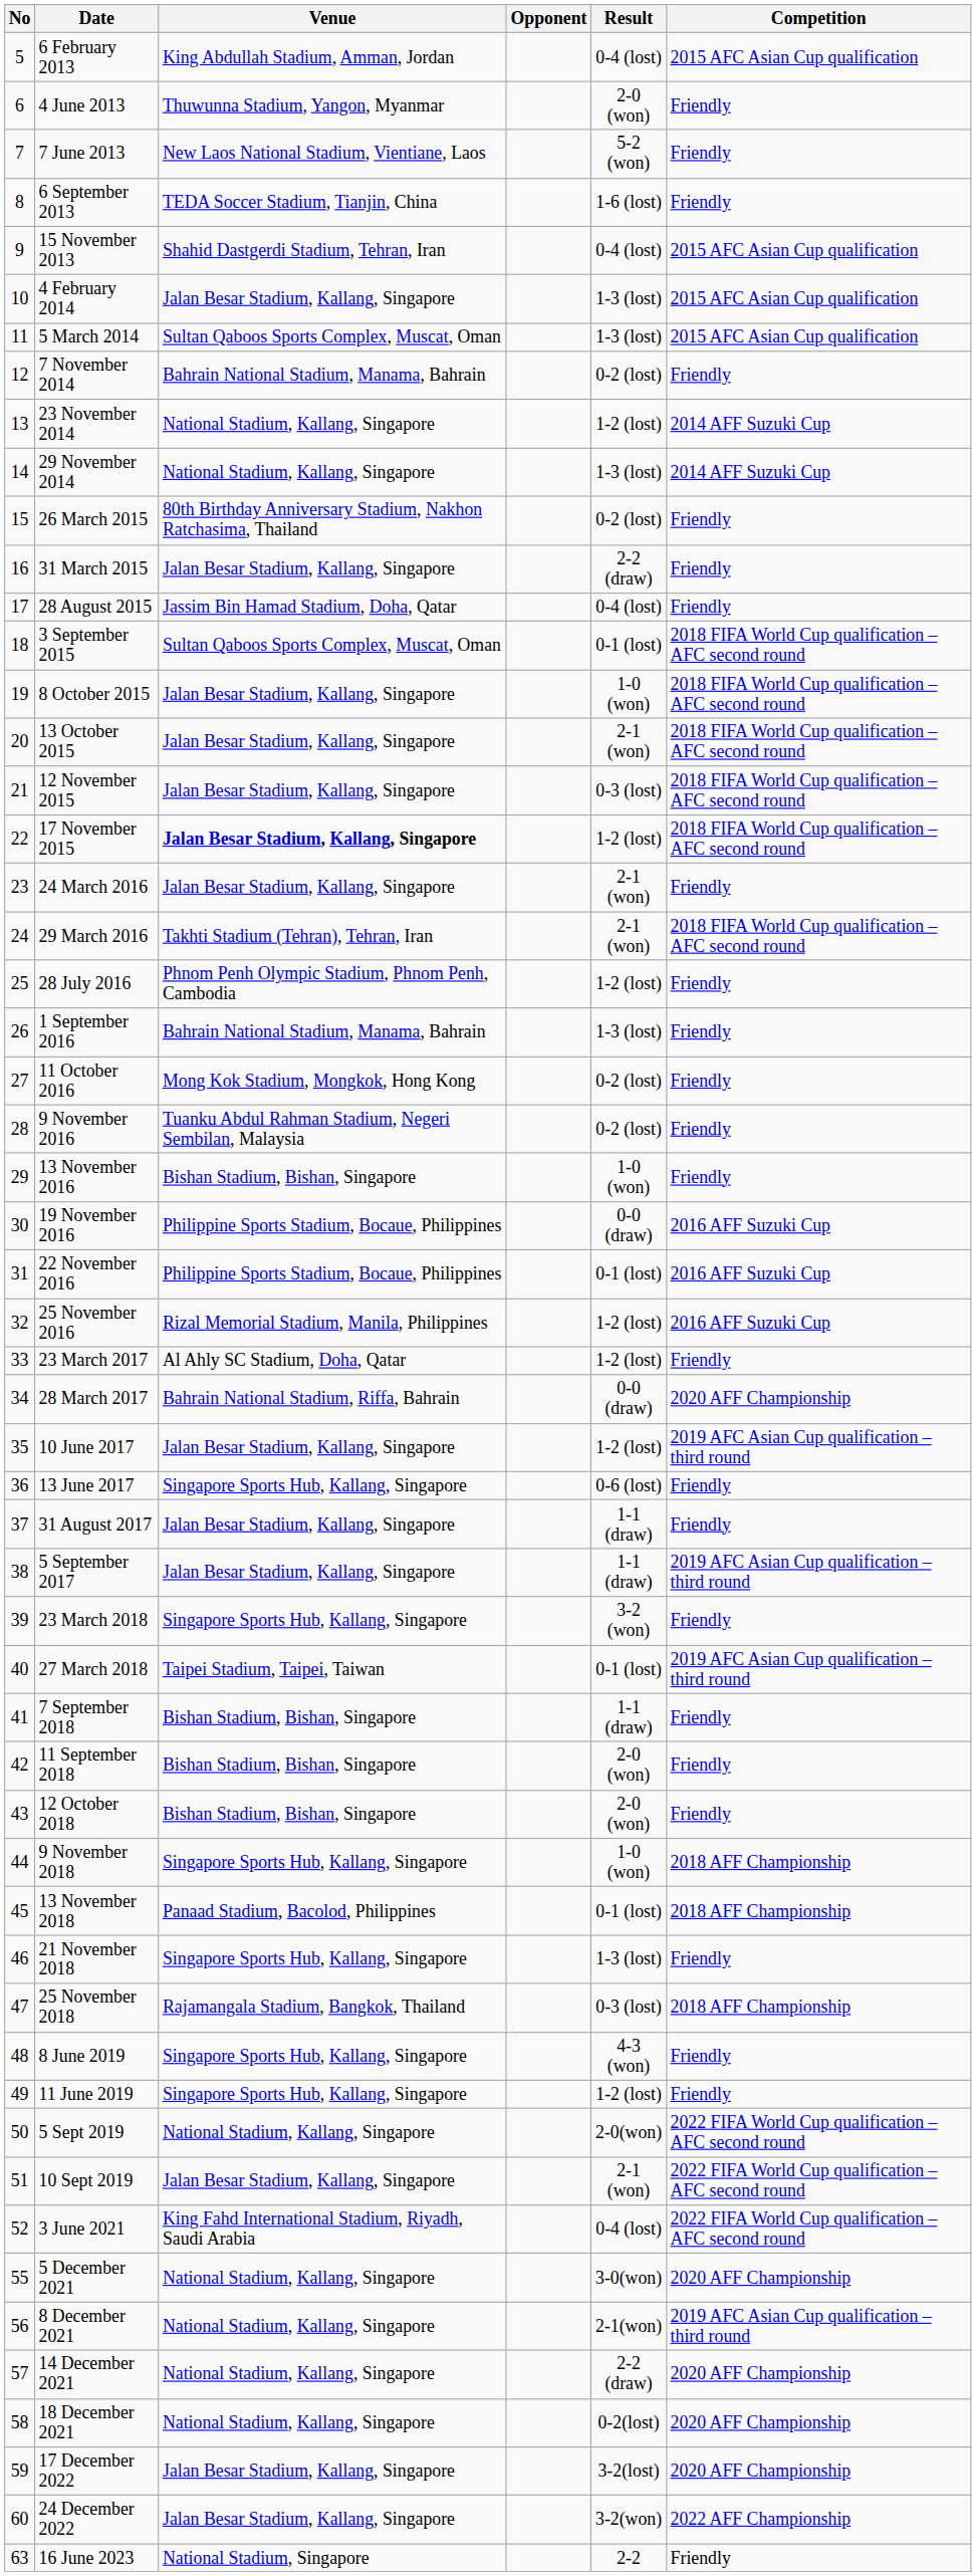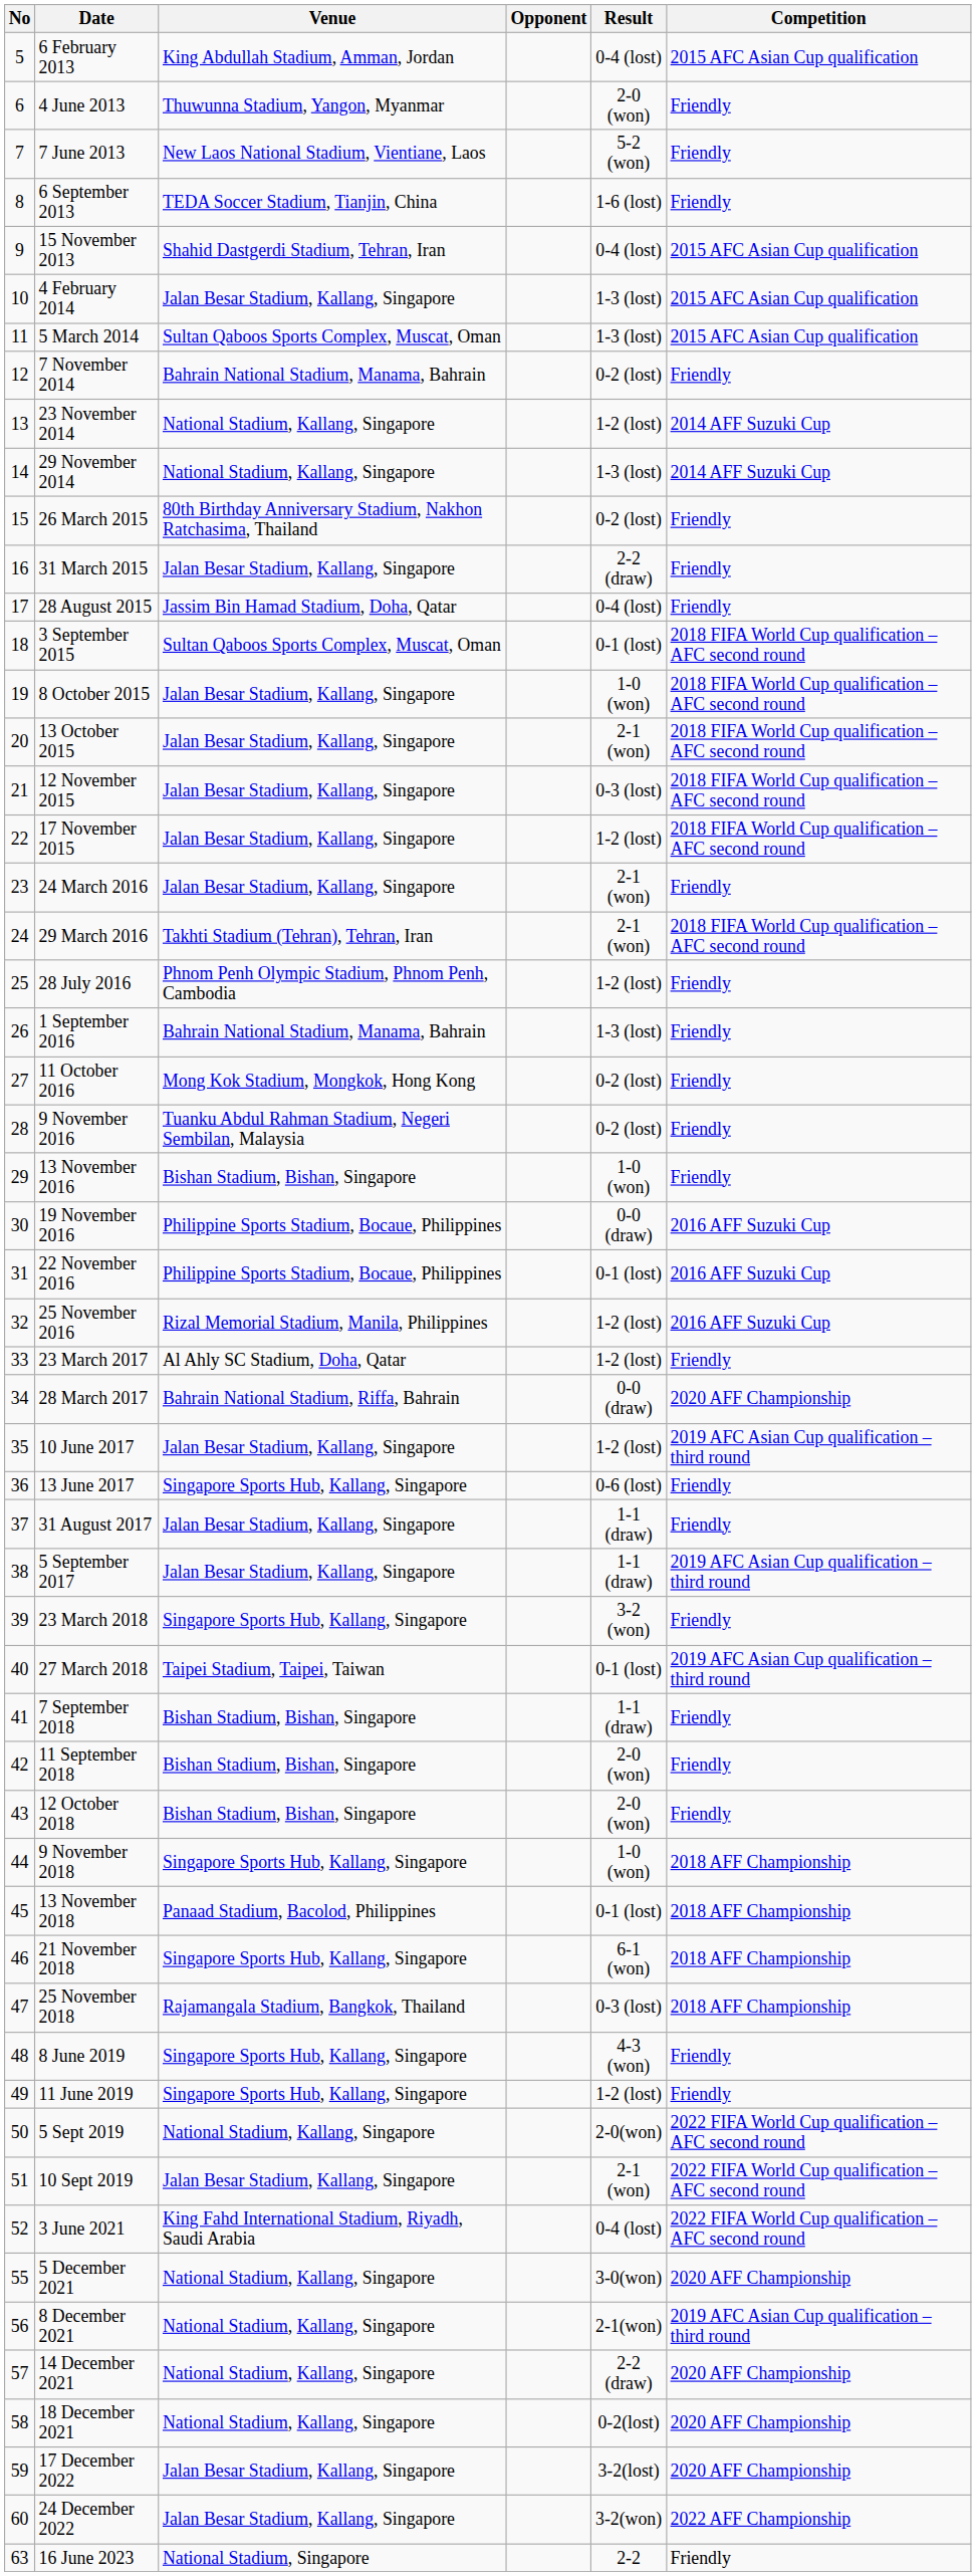17 November 2015 | Venue: bold -> normal
21 November 2018 | Result: 1-3 (lost) -> 6-1 (won)
21 November 2018 | Competition: Friendly -> 2018 AFF Championship
